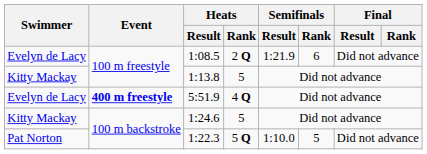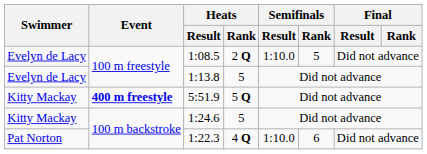1:08.5 | Semifinals / Result: 1:21.9 -> 1:10.0
1:08.5 | Semifinals / Rank: 6 -> 5
1:13.8 | Swimmer: Kitty Mackay -> Evelyn de Lacy
5:51.9 | Swimmer: Evelyn de Lacy -> Kitty Mackay
5:51.9 | Heats / Rank: 4 Q -> 5 Q
1:22.3 | Heats / Rank: 5 Q -> 4 Q
1:22.3 | Semifinals / Rank: 5 -> 6
